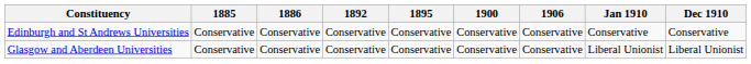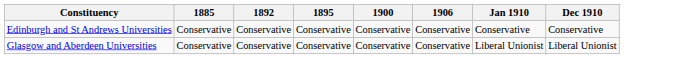- column: 1886 | Conservative | Conservative
